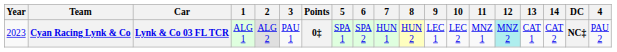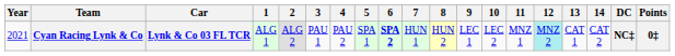columns swapped: 4 <-> Points
Cyan Racing Lynk & Co | Year: 2023 -> 2021
Cyan Racing Lynk & Co | 6: normal -> bold
